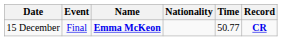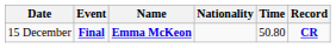15 December | Event: normal -> bold
15 December | Time: 50.77 -> 50.80
